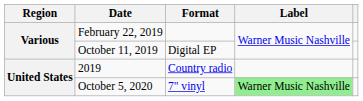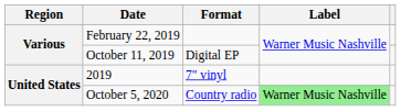2019 | Format: Country radio -> 7" vinyl
October 5, 2020 | Format: 7" vinyl -> Country radio
